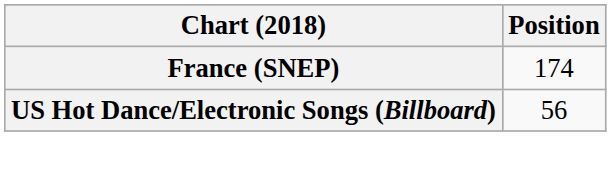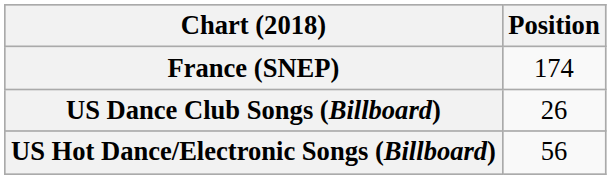+ row: US Dance Club Songs (Billboard) | 26
